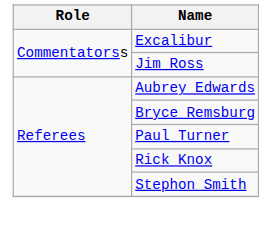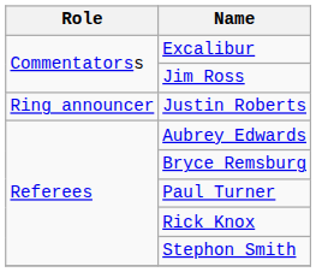+ row: Ring announcer | Justin Roberts
